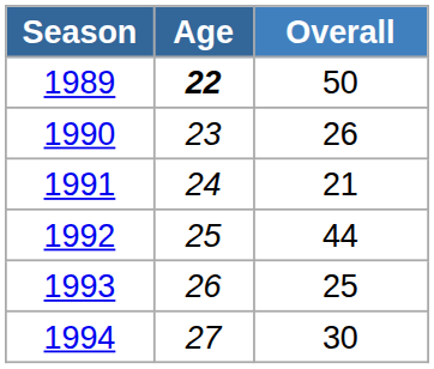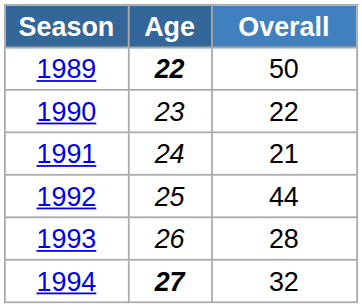1990 | Overall: 26 -> 22
1993 | Overall: 25 -> 28
1994 | Age: normal -> bold
1994 | Overall: 30 -> 32
